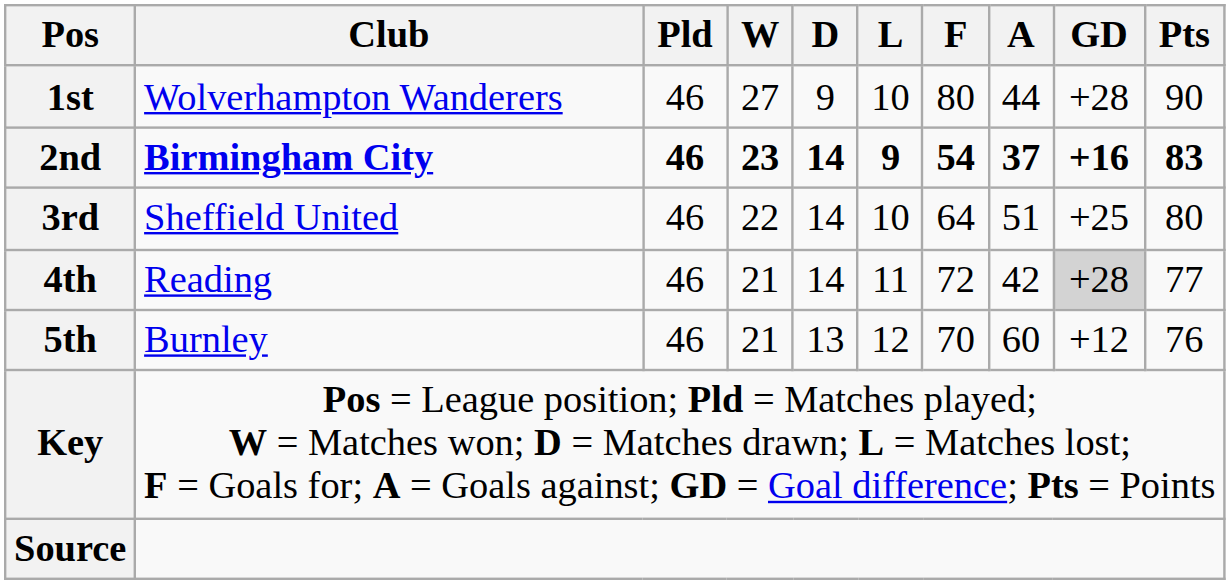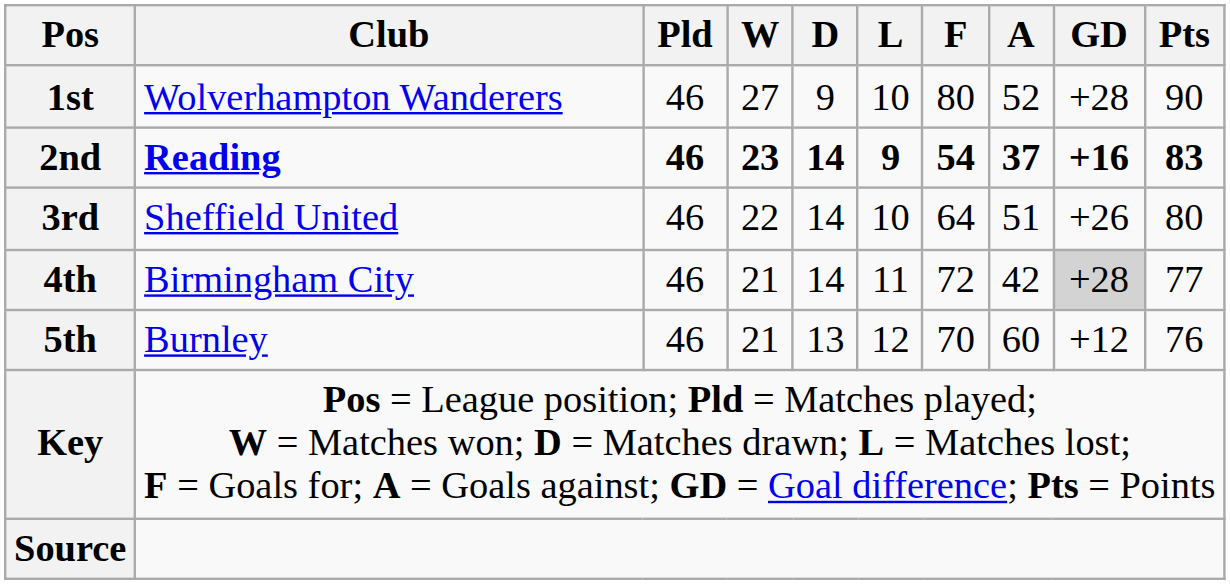1st | A: 44 -> 52
2nd | Club: Birmingham City -> Reading
3rd | GD: +25 -> +26
4th | Club: Reading -> Birmingham City
